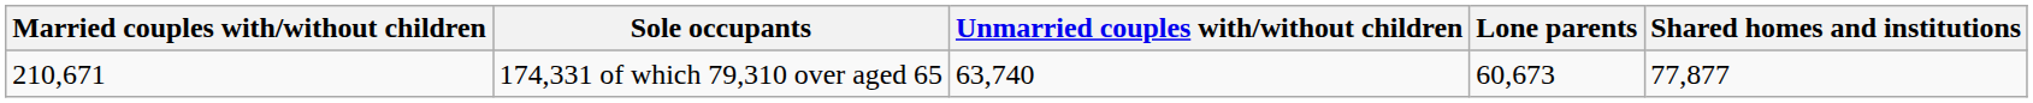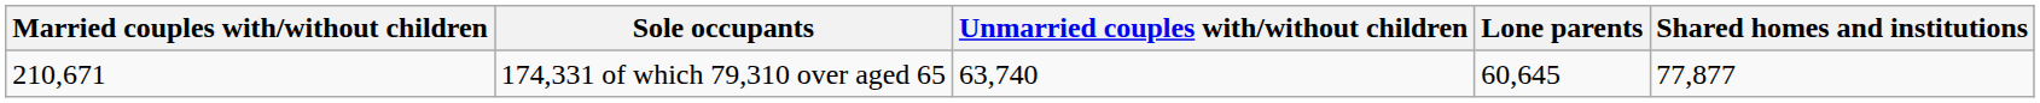174,331 of which 79,310 over aged 65 | Lone parents: 60,673 -> 60,645
